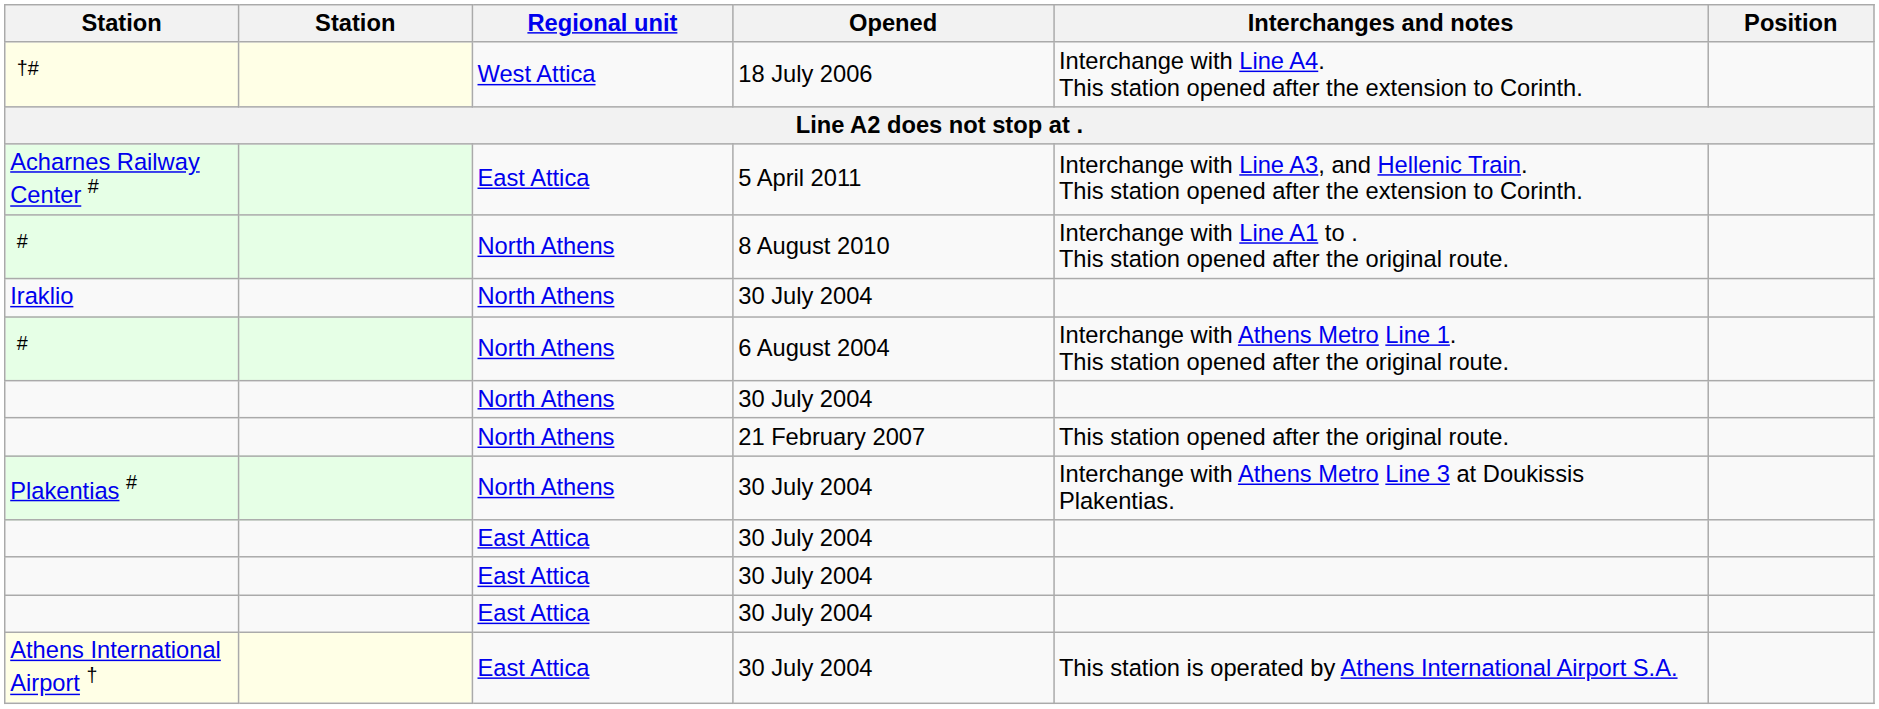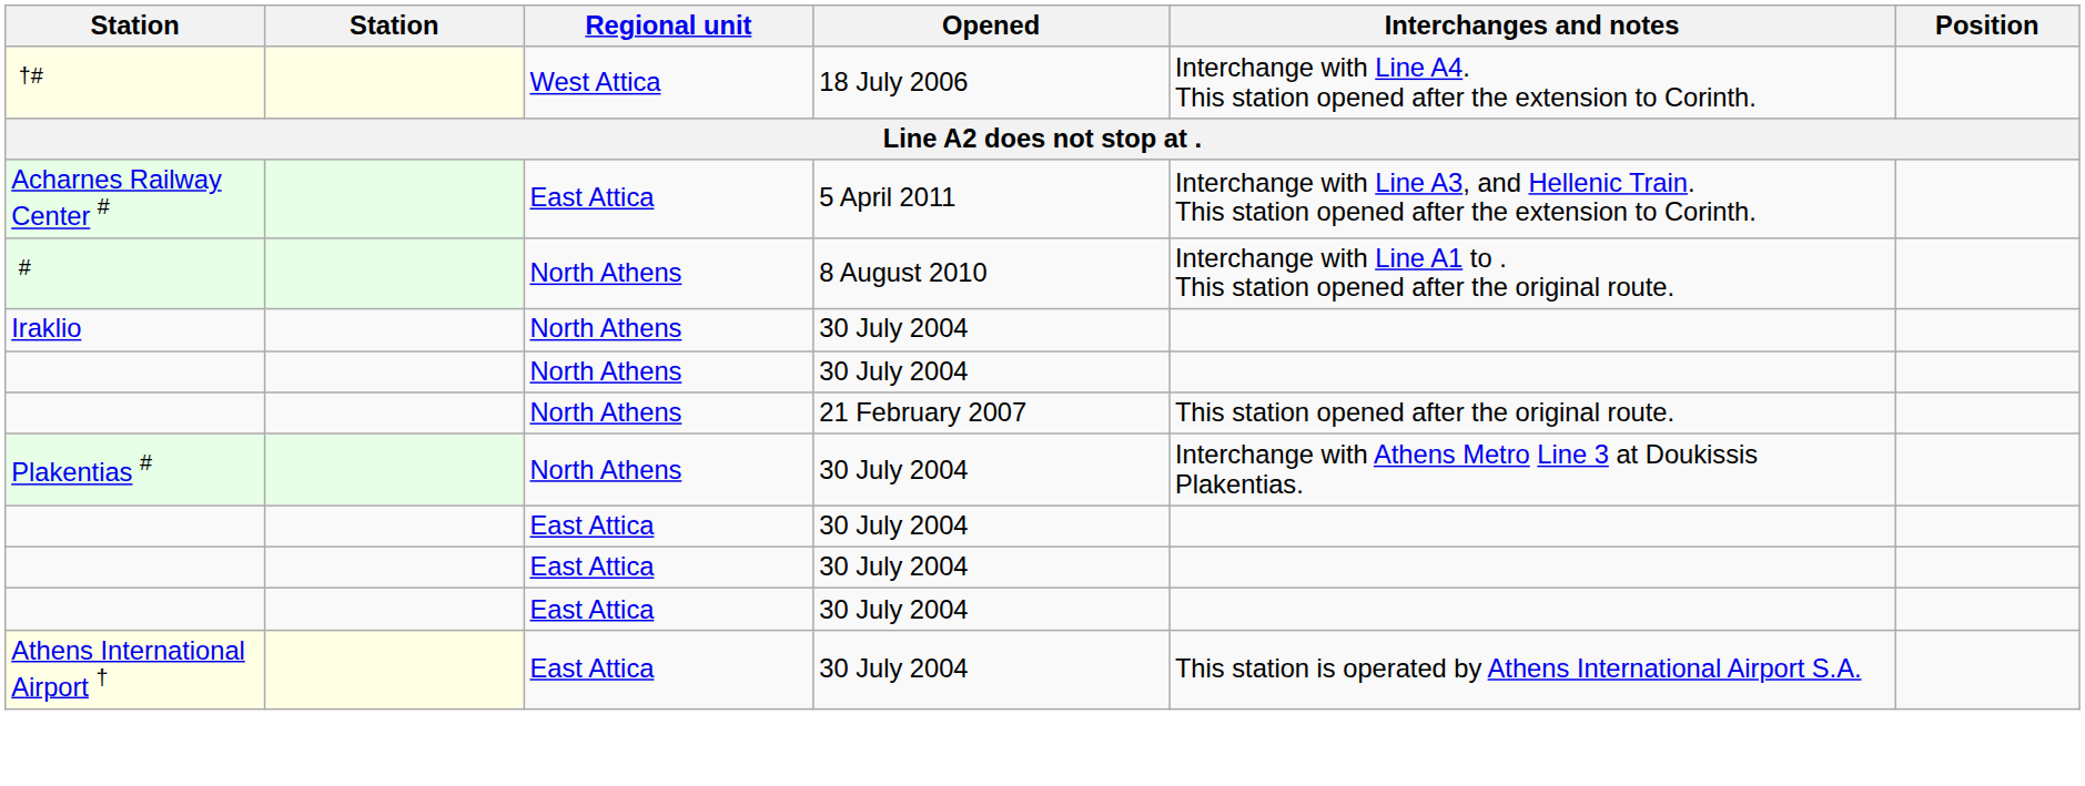- row: # | North Athens | 6 August 2004 | Interchange with Athens Metro Line 1. This station opened after the original route.
